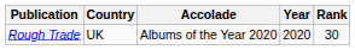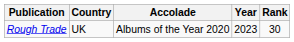Rough Trade | Year: 2020 -> 2023
